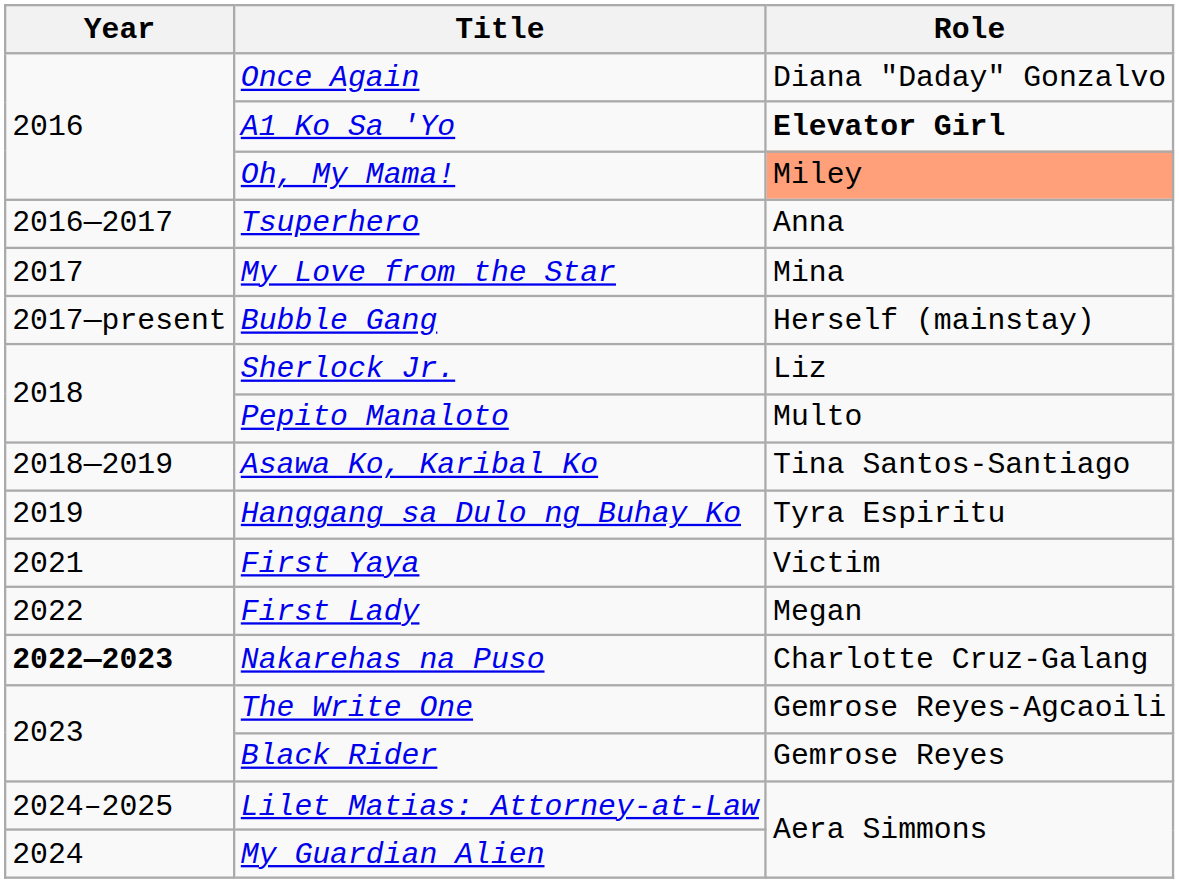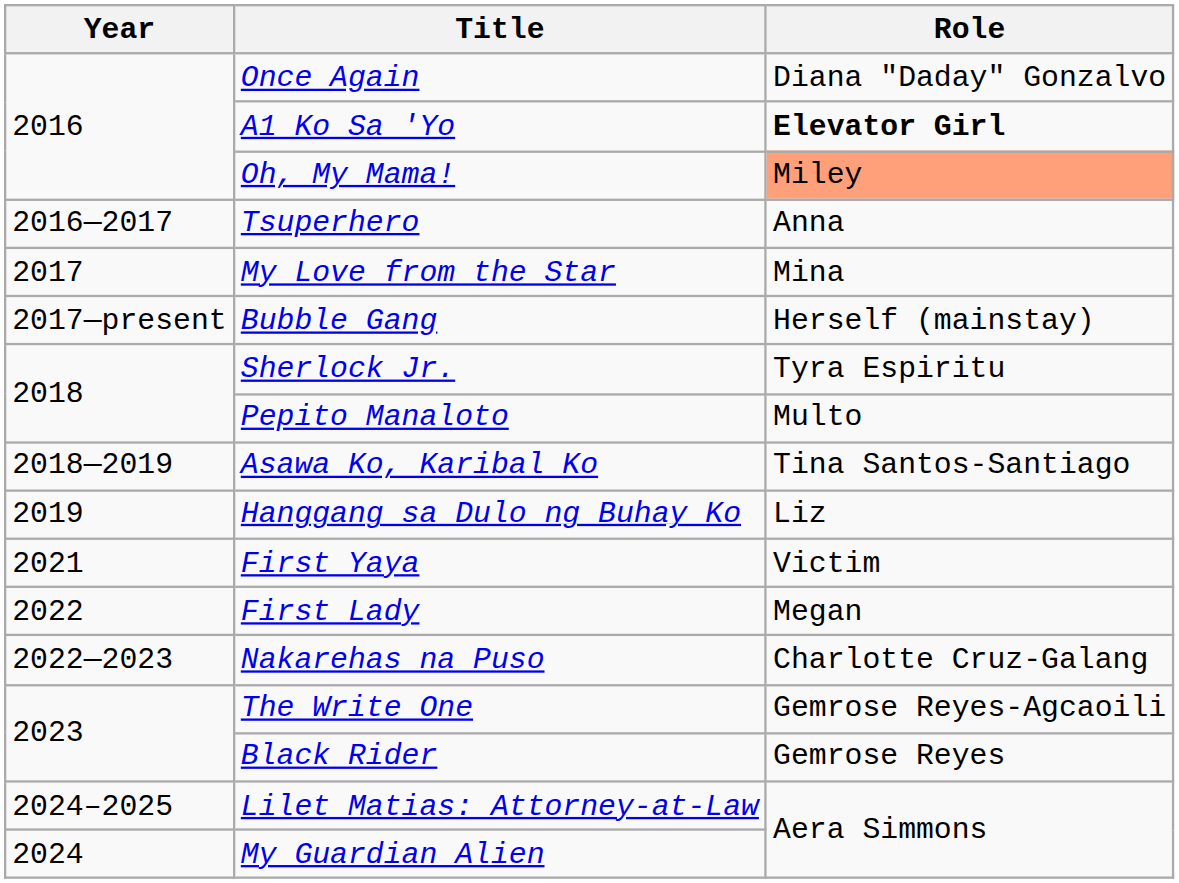Sherlock Jr. | Role: Liz -> Tyra Espiritu
Hanggang sa Dulo ng Buhay Ko | Role: Tyra Espiritu -> Liz
Nakarehas na Puso | Year: bold -> normal
